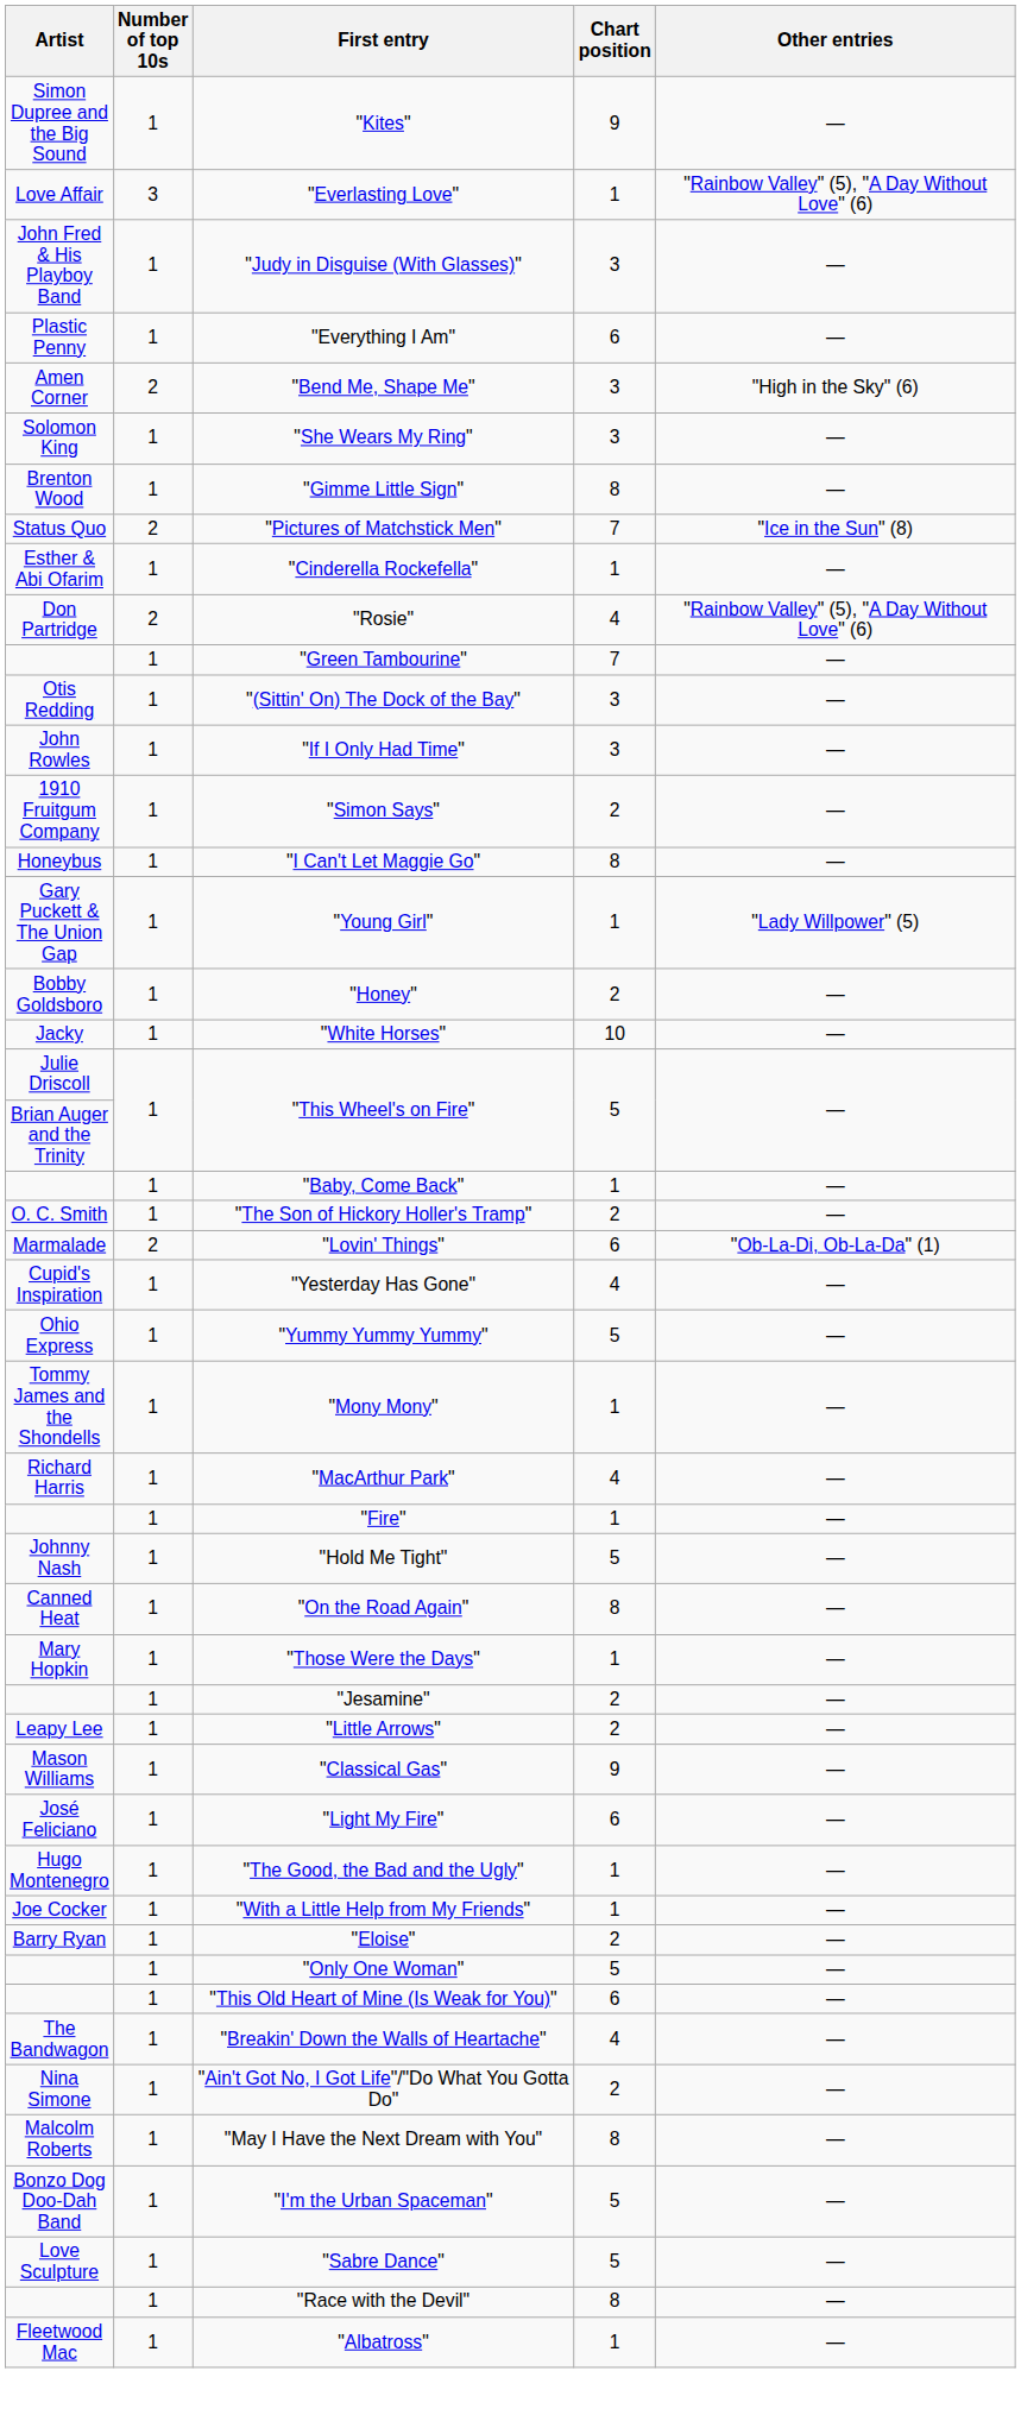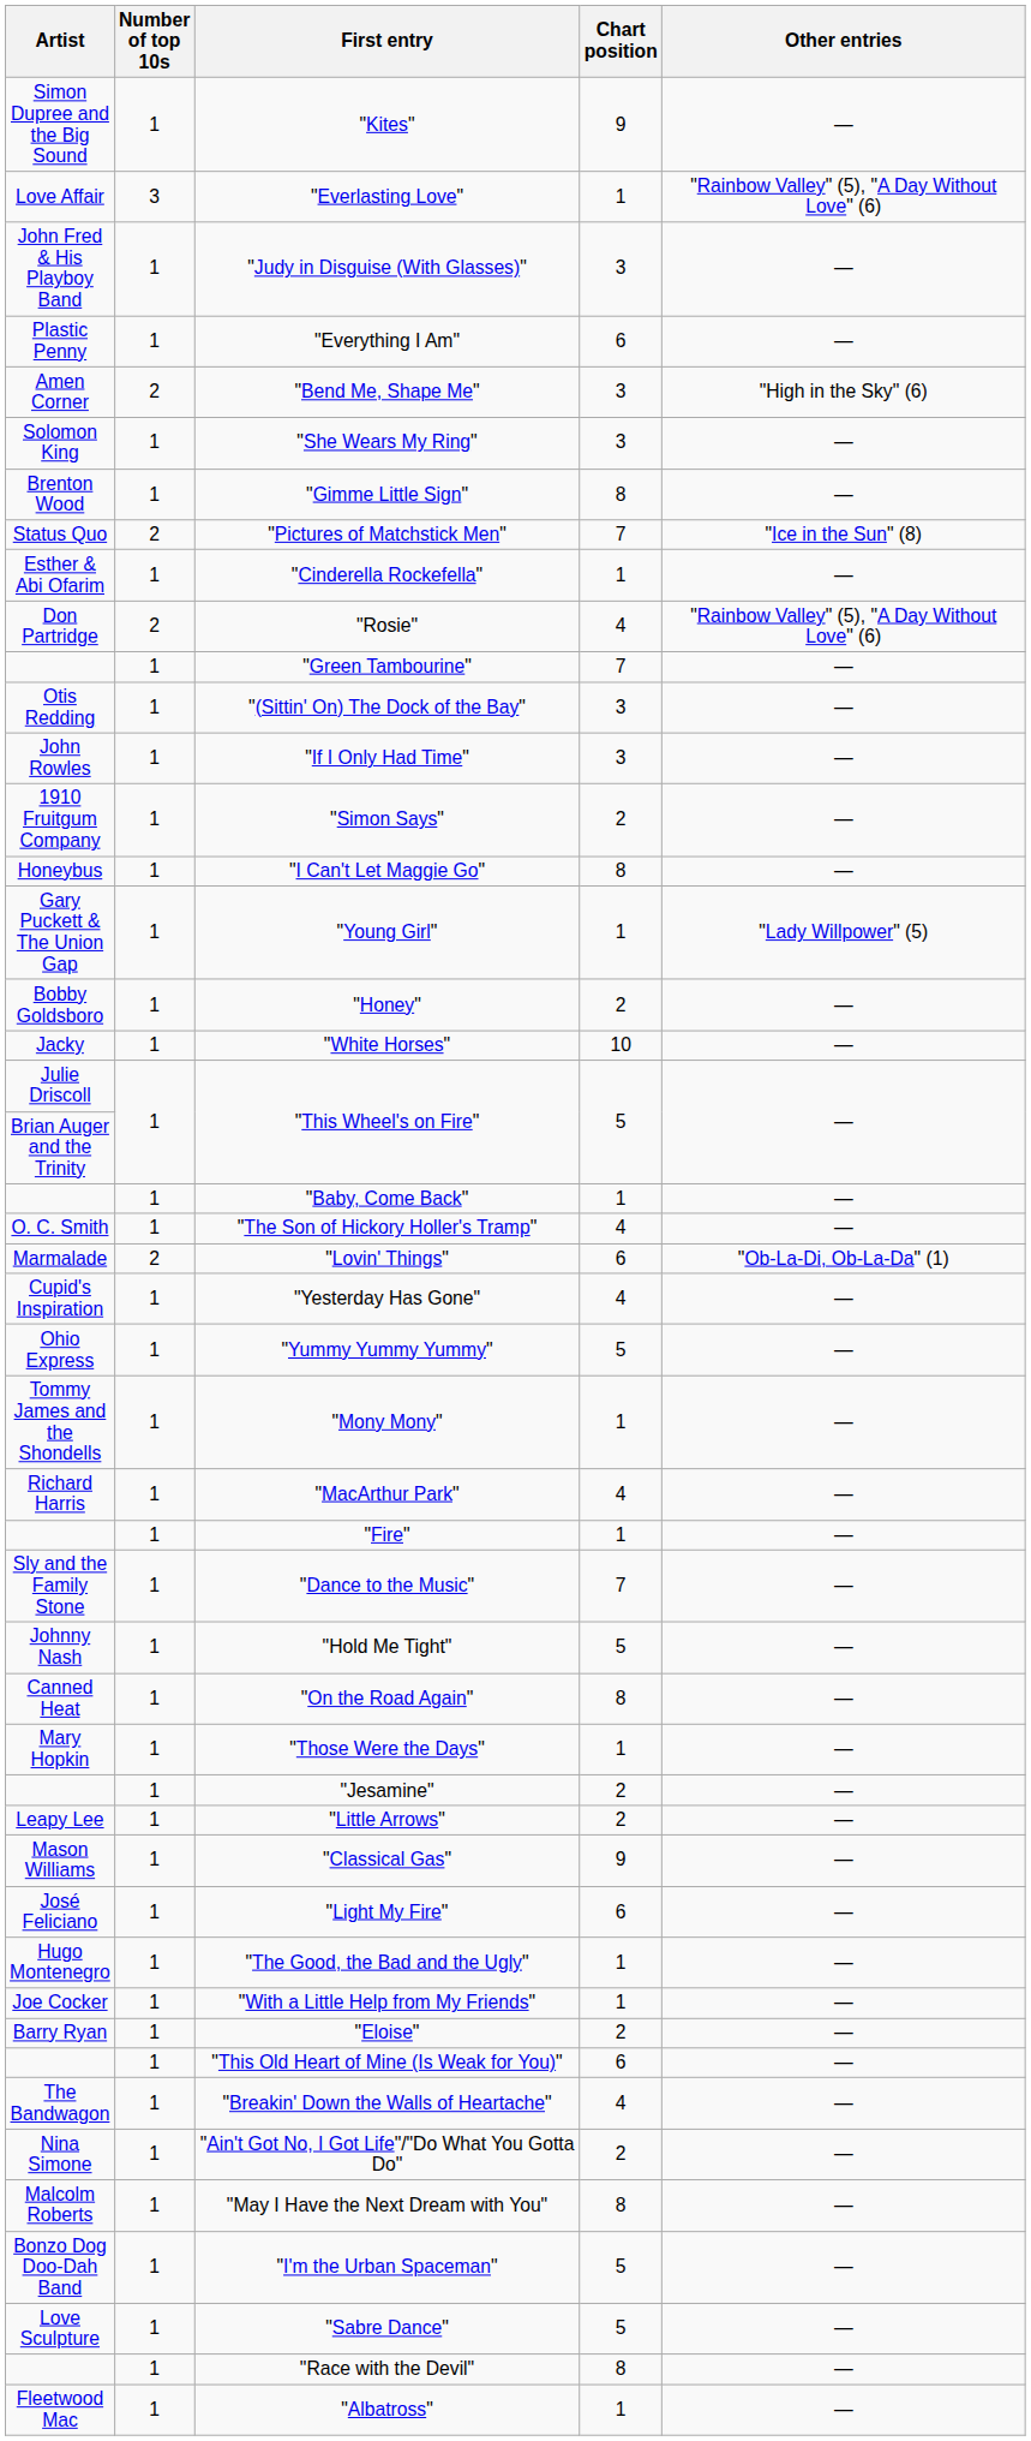"The Son of Hickory Holler's Tramp" | Chart position: 2 -> 4
+ row: Sly and the Family Stone | 1 | "Dance to the Music" | 7 | —
- row: 1 | "Only One Woman" | 5 | —
